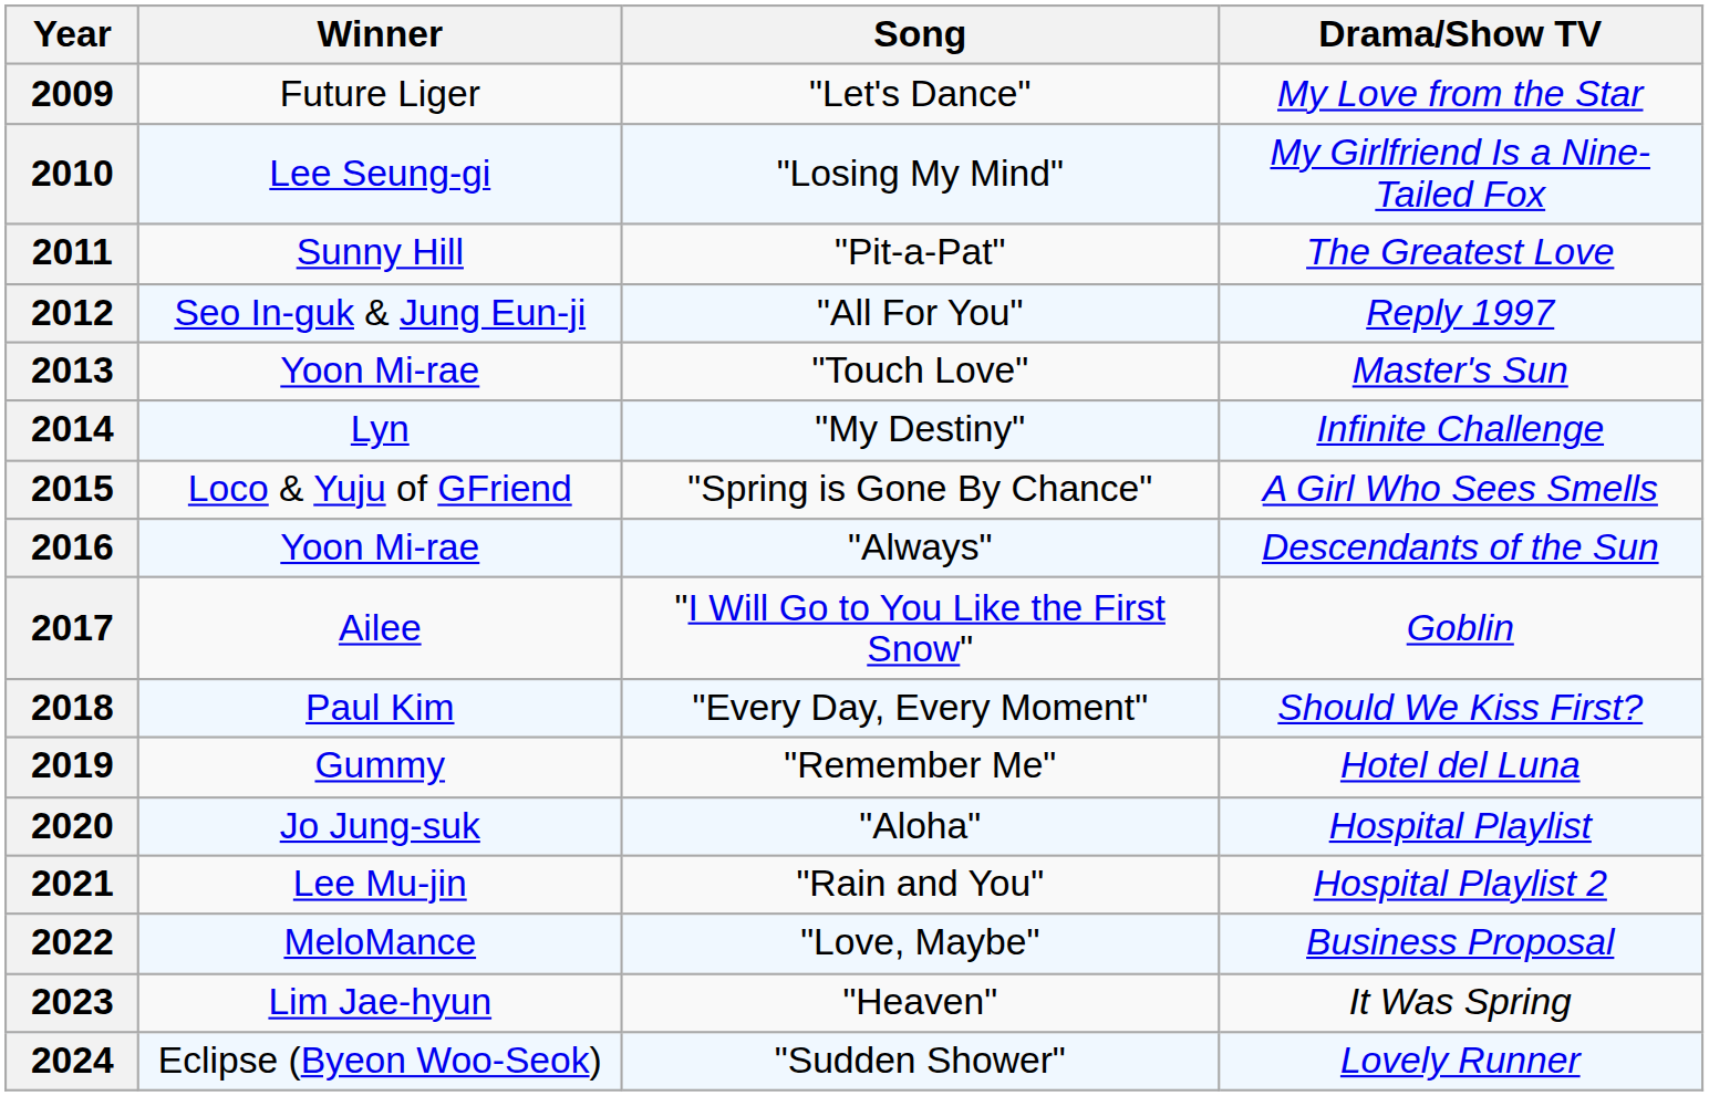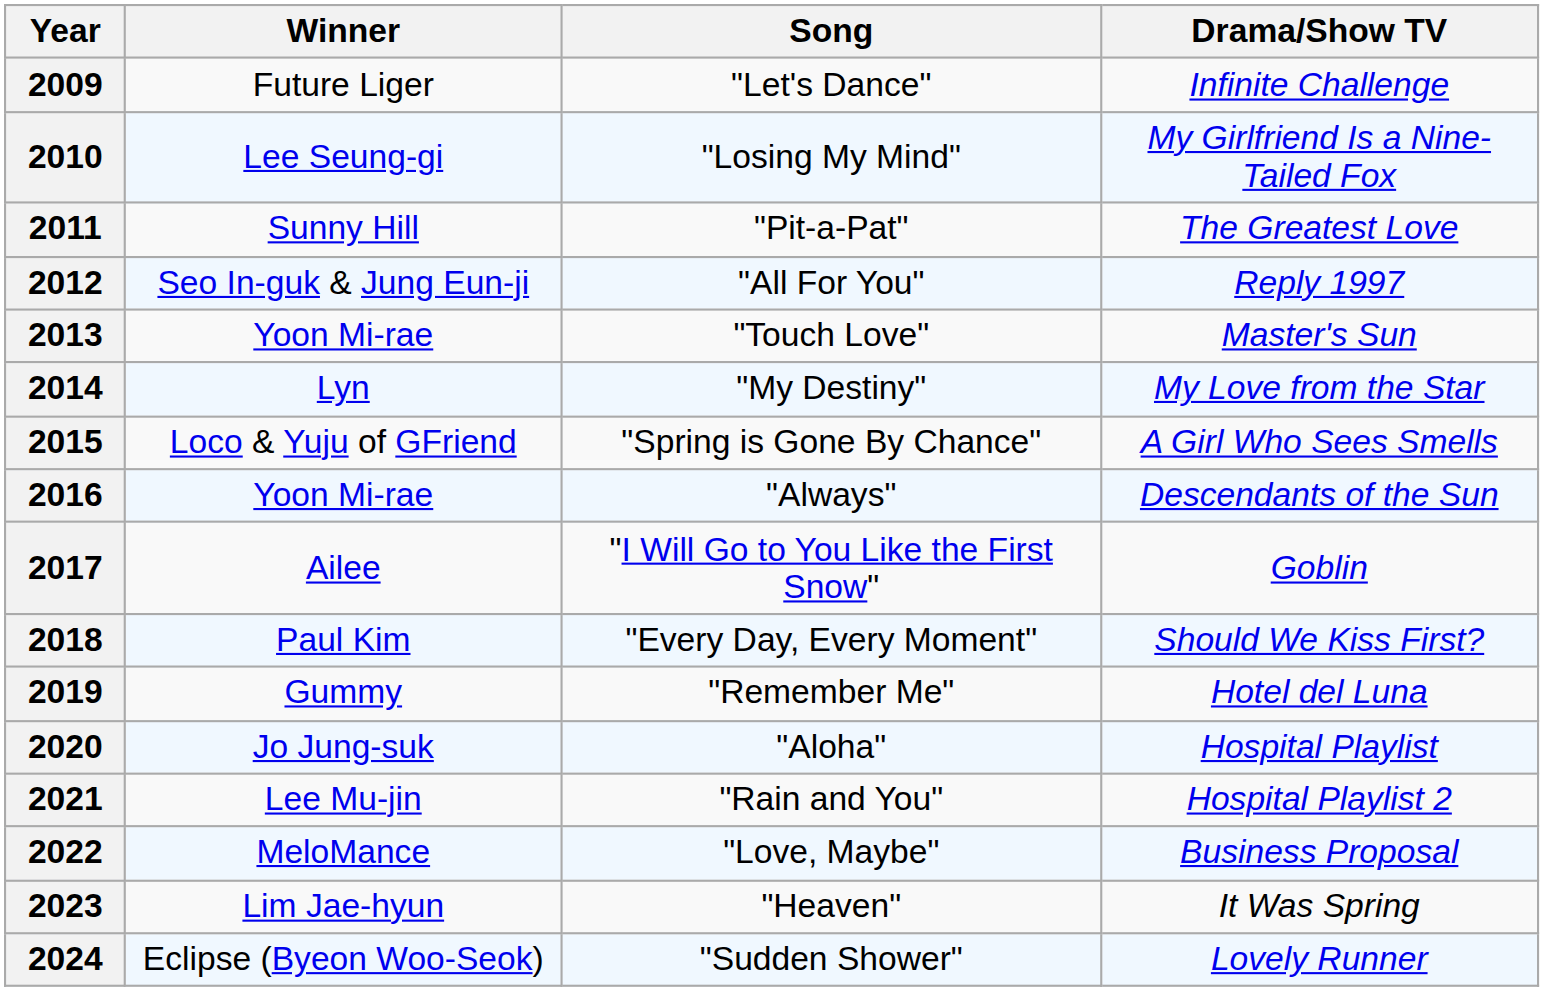2009 | Drama/Show TV: My Love from the Star -> Infinite Challenge
2014 | Drama/Show TV: Infinite Challenge -> My Love from the Star
